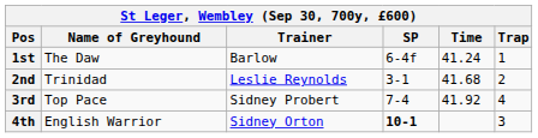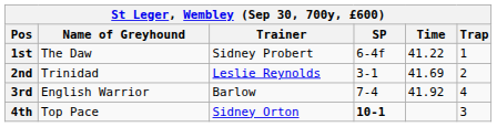1st | Trainer: Barlow -> Sidney Probert
1st | Time: 41.24 -> 41.22
2nd | Time: 41.68 -> 41.69
3rd | Name of Greyhound: Top Pace -> English Warrior
3rd | Trainer: Sidney Probert -> Barlow
4th | Name of Greyhound: English Warrior -> Top Pace
